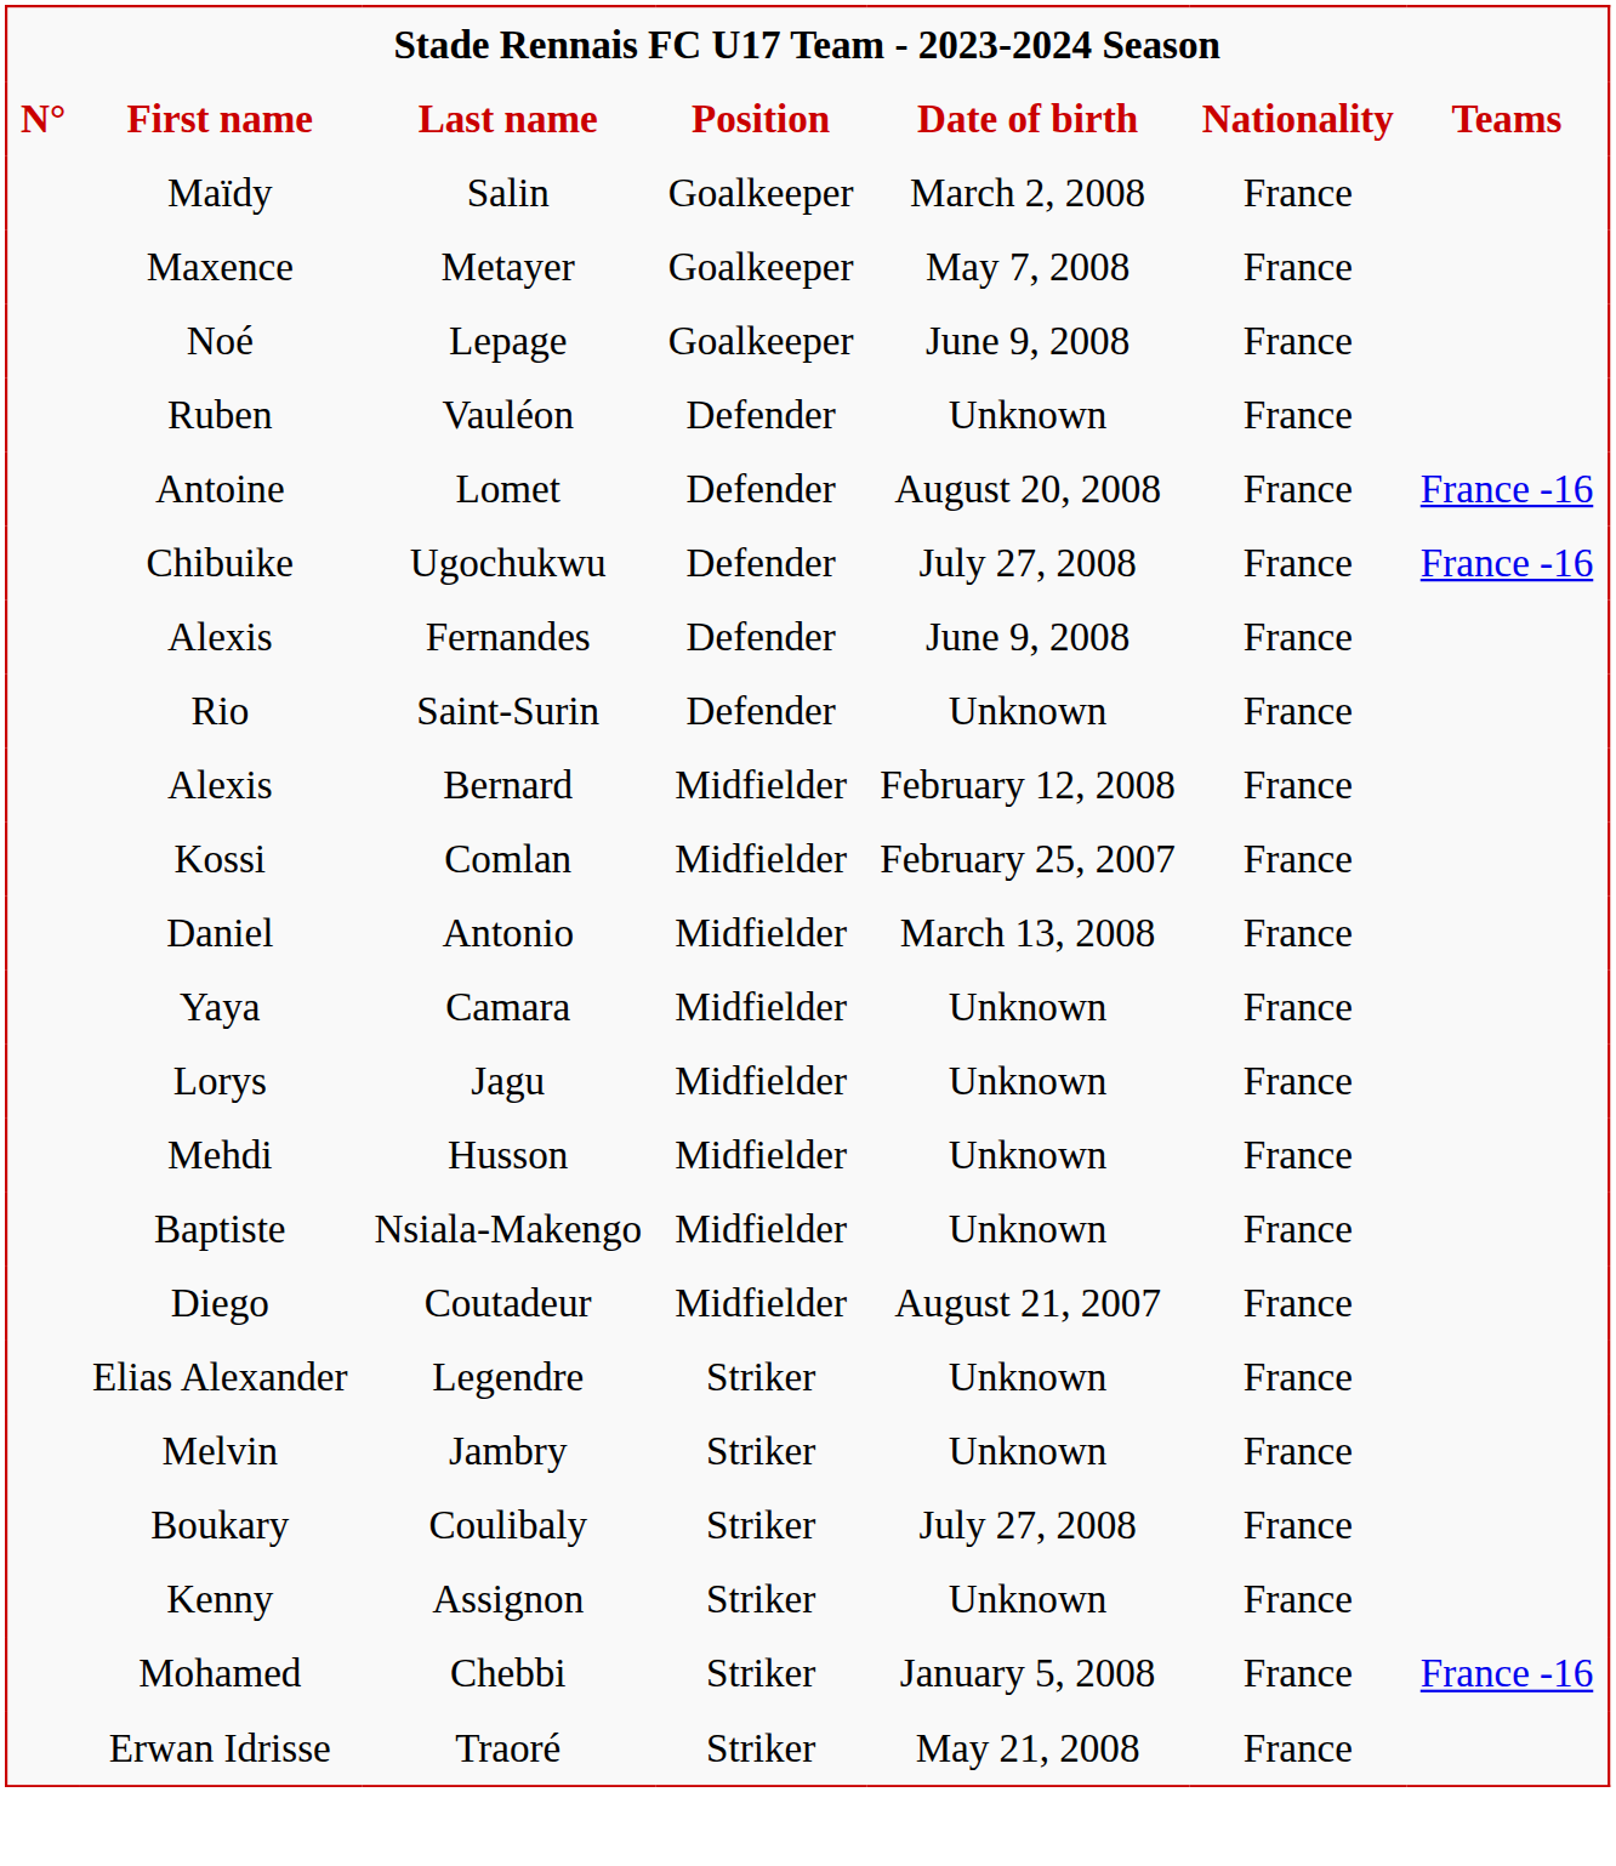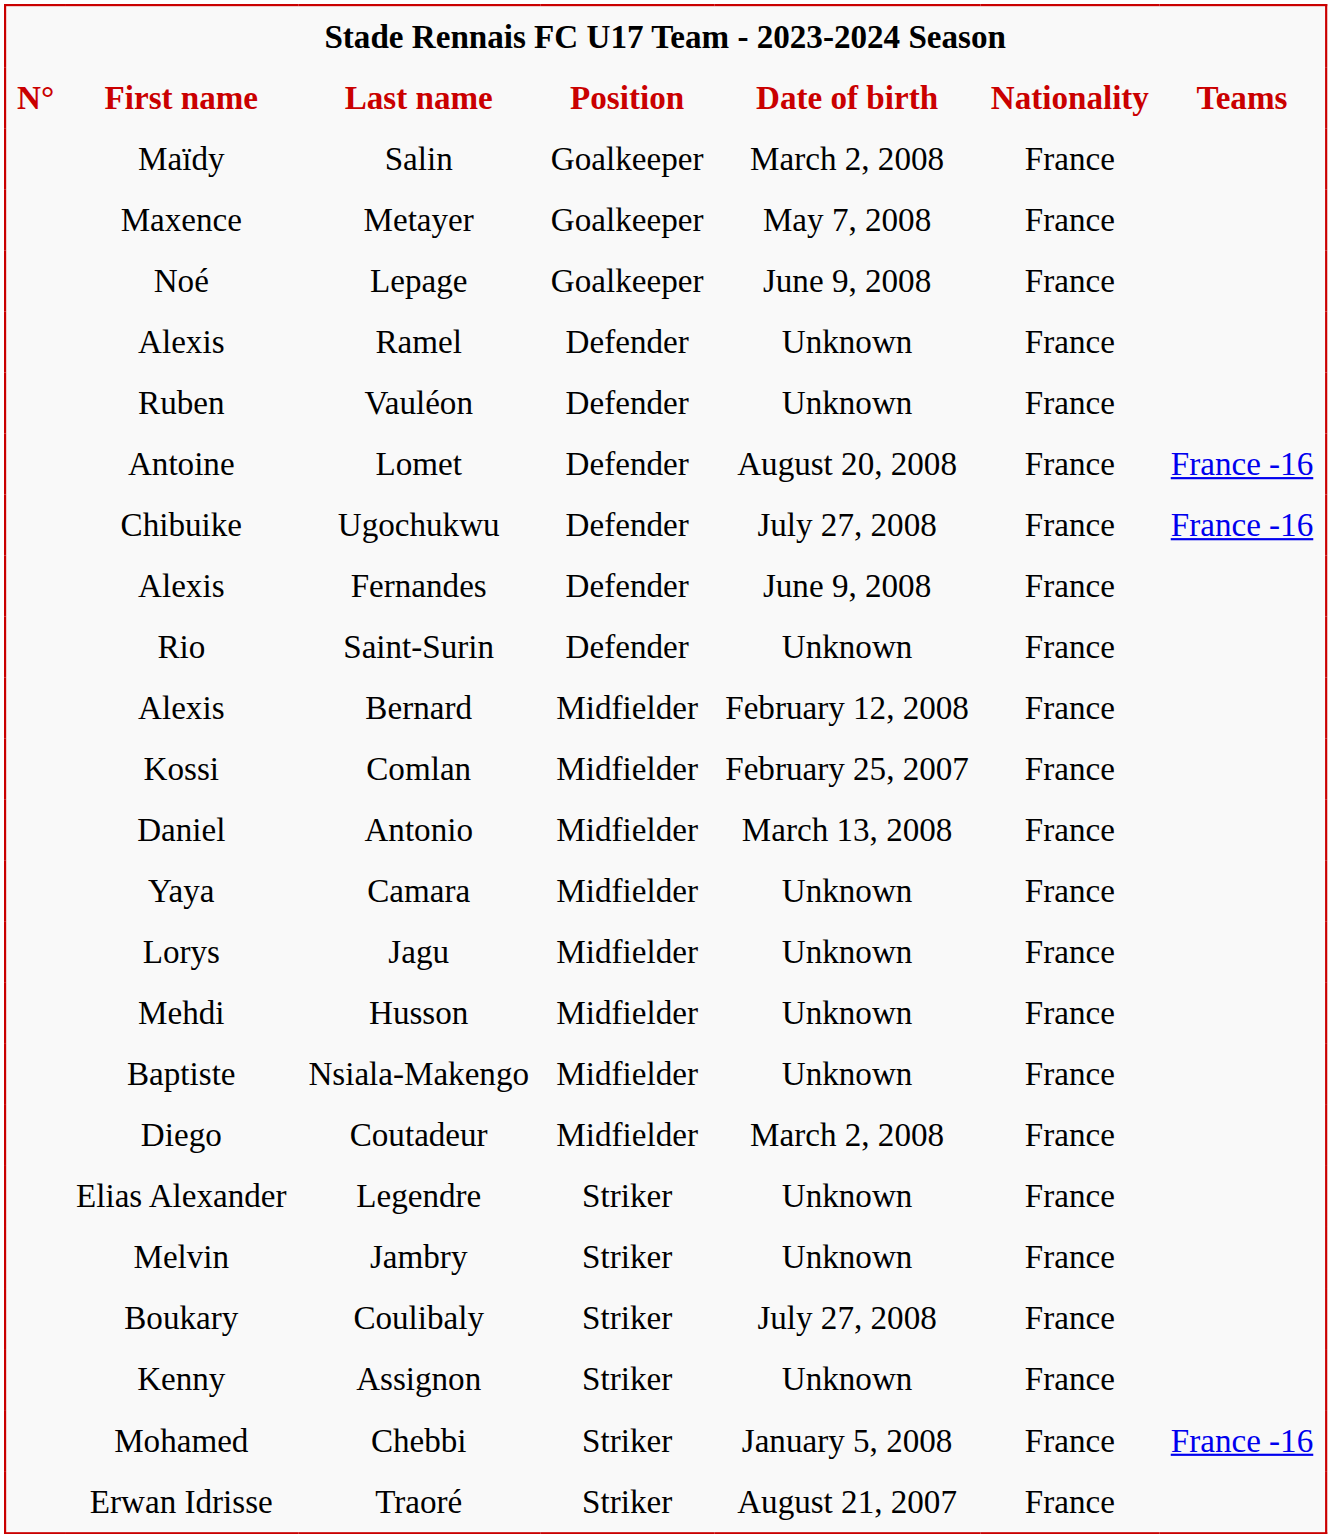+ row: Alexis | Ramel | Defender | Unknown | France
Coutadeur | Date of birth: August 21, 2007 -> March 2, 2008
Traoré | Date of birth: May 21, 2008 -> August 21, 2007
